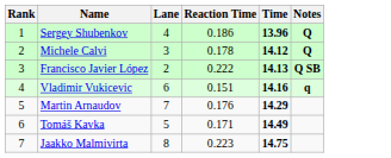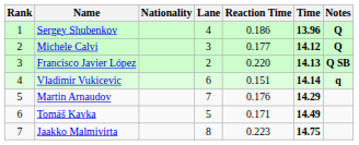+ column: Nationality
Michele Calvi | Reaction Time: 0.178 -> 0.177
Francisco Javier López | Reaction Time: 0.222 -> 0.220
Vladimir Vukicevic | Time: 14.16 -> 14.14
